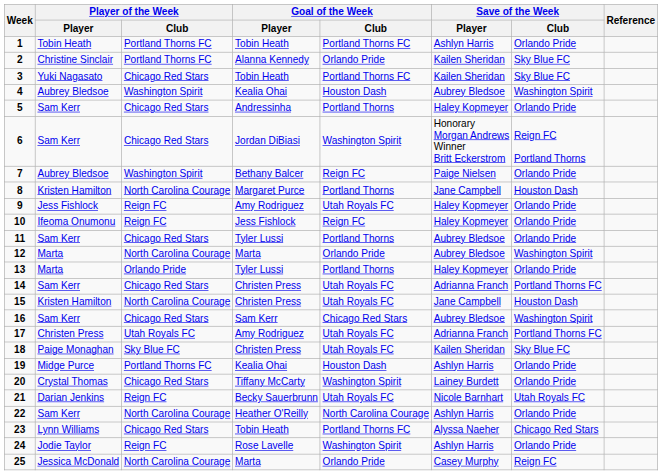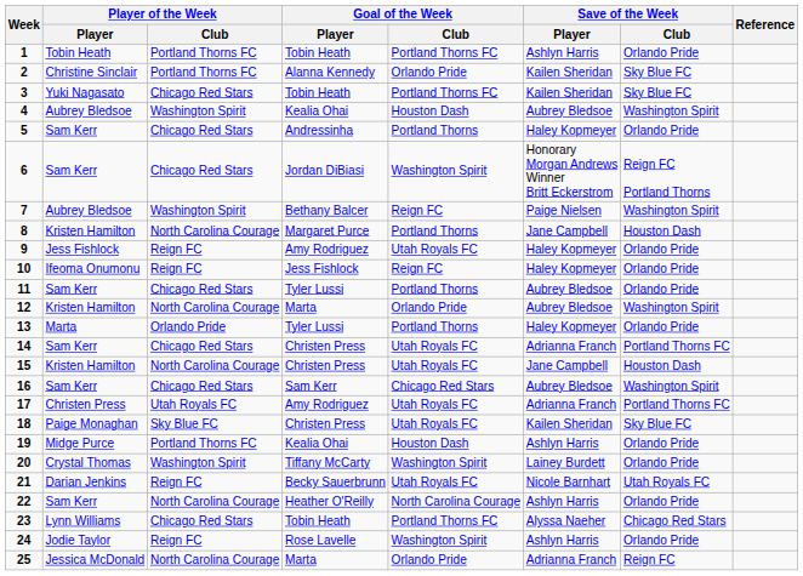7 | Save of the Week / Club: Orlando Pride -> Washington Spirit
12 | Player of the Week / Player: Marta -> Kristen Hamilton
20 | Player of the Week / Club: Chicago Red Stars -> Washington Spirit
25 | Save of the Week / Player: Casey Murphy -> Adrianna Franch
